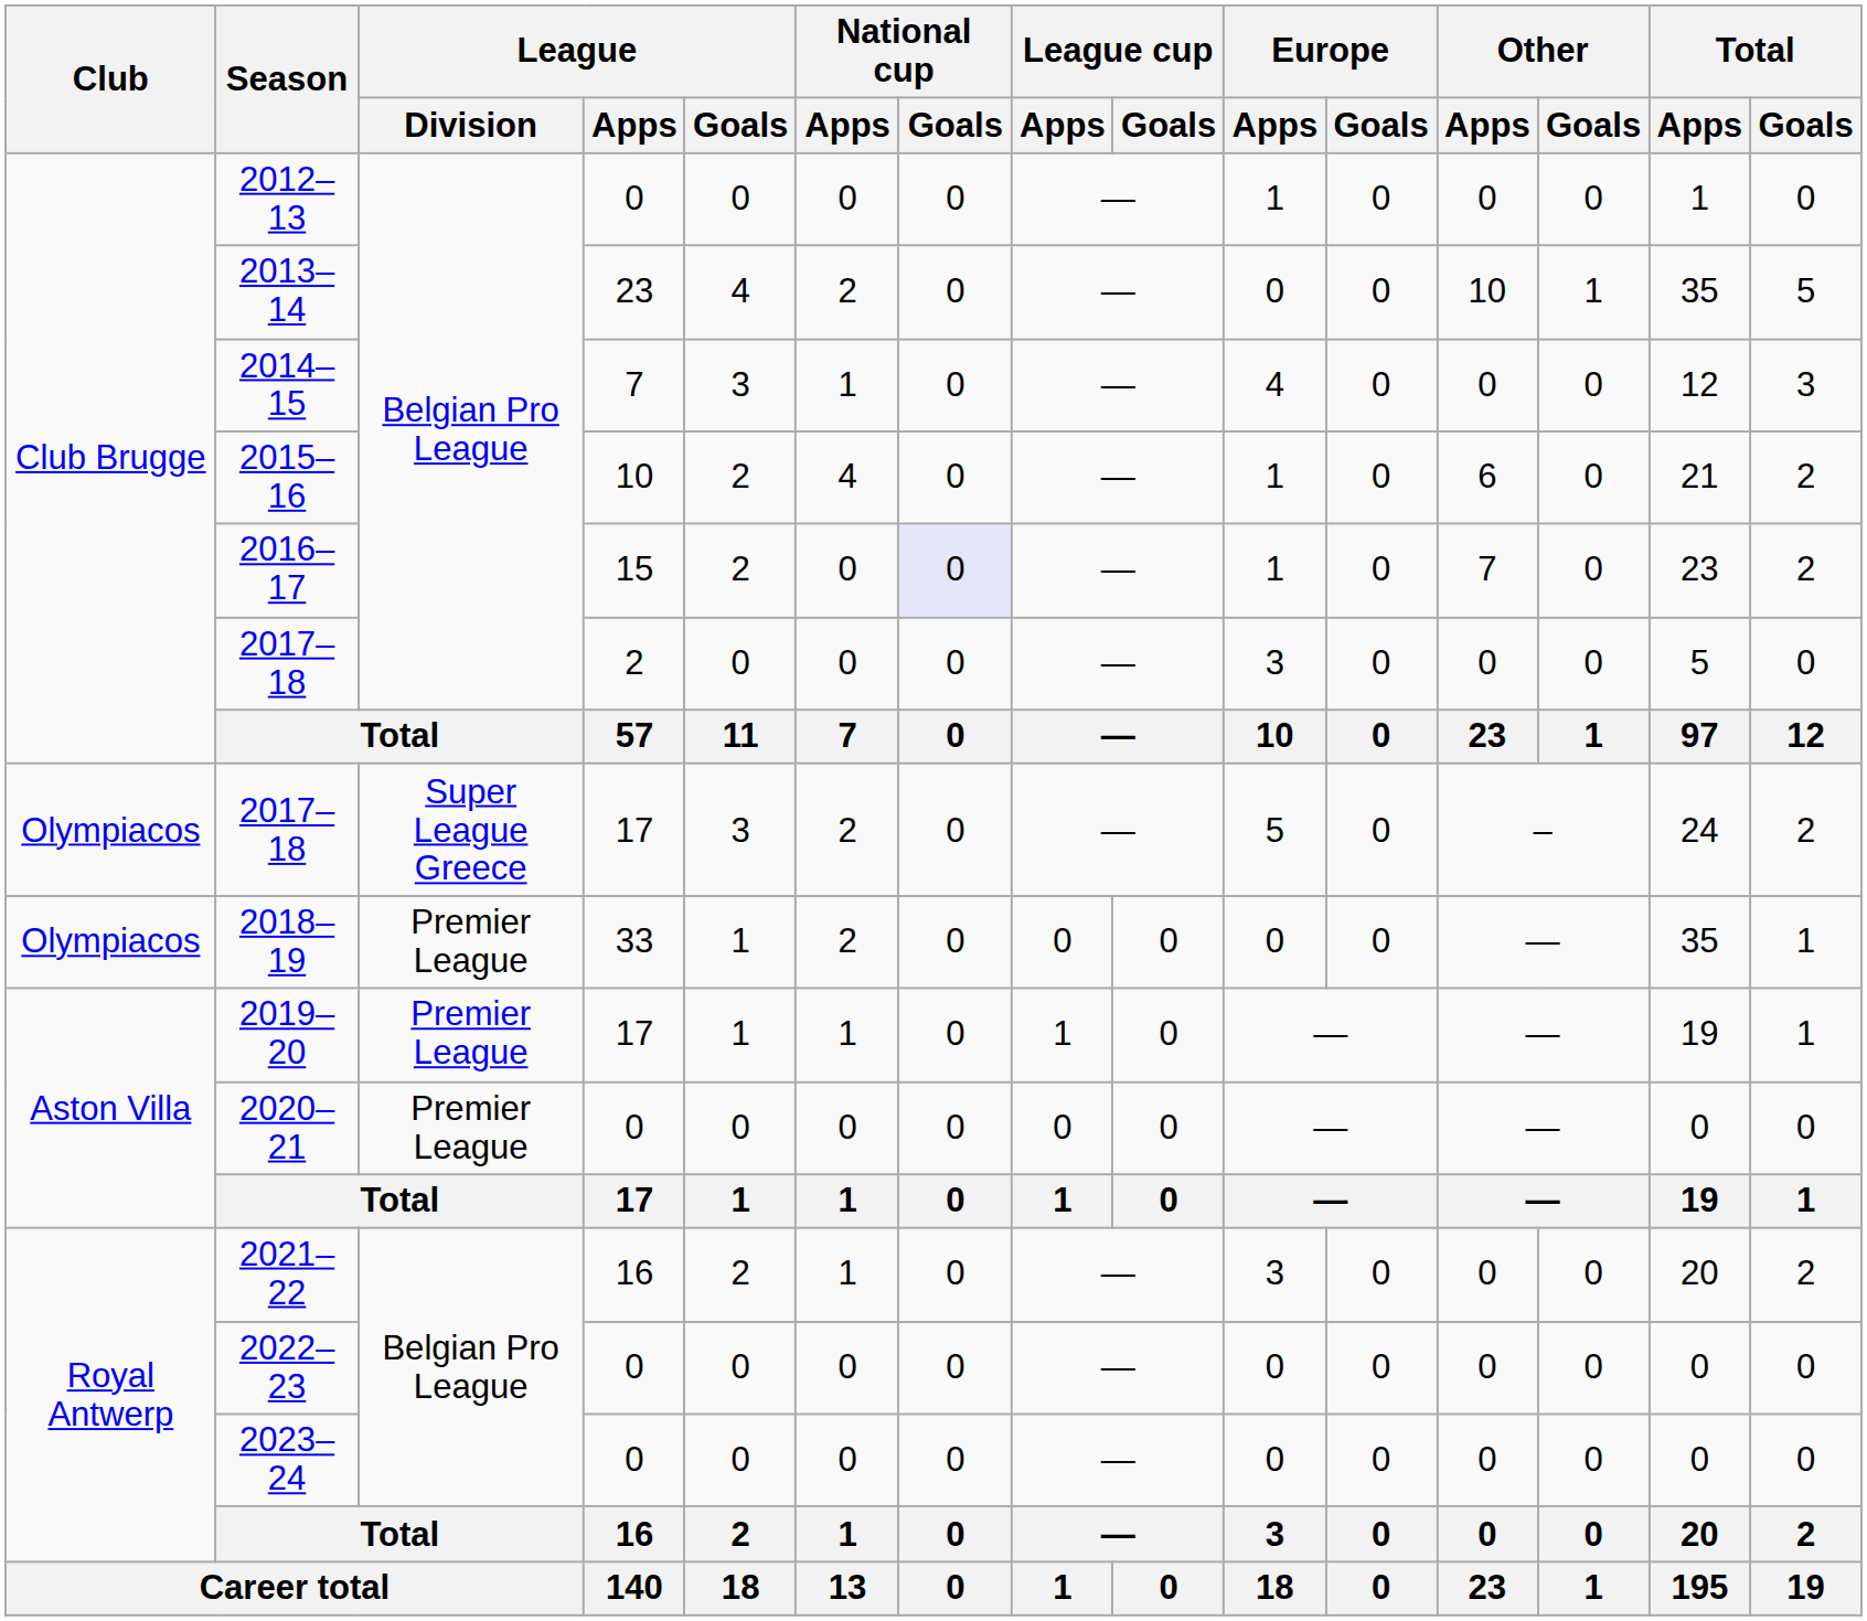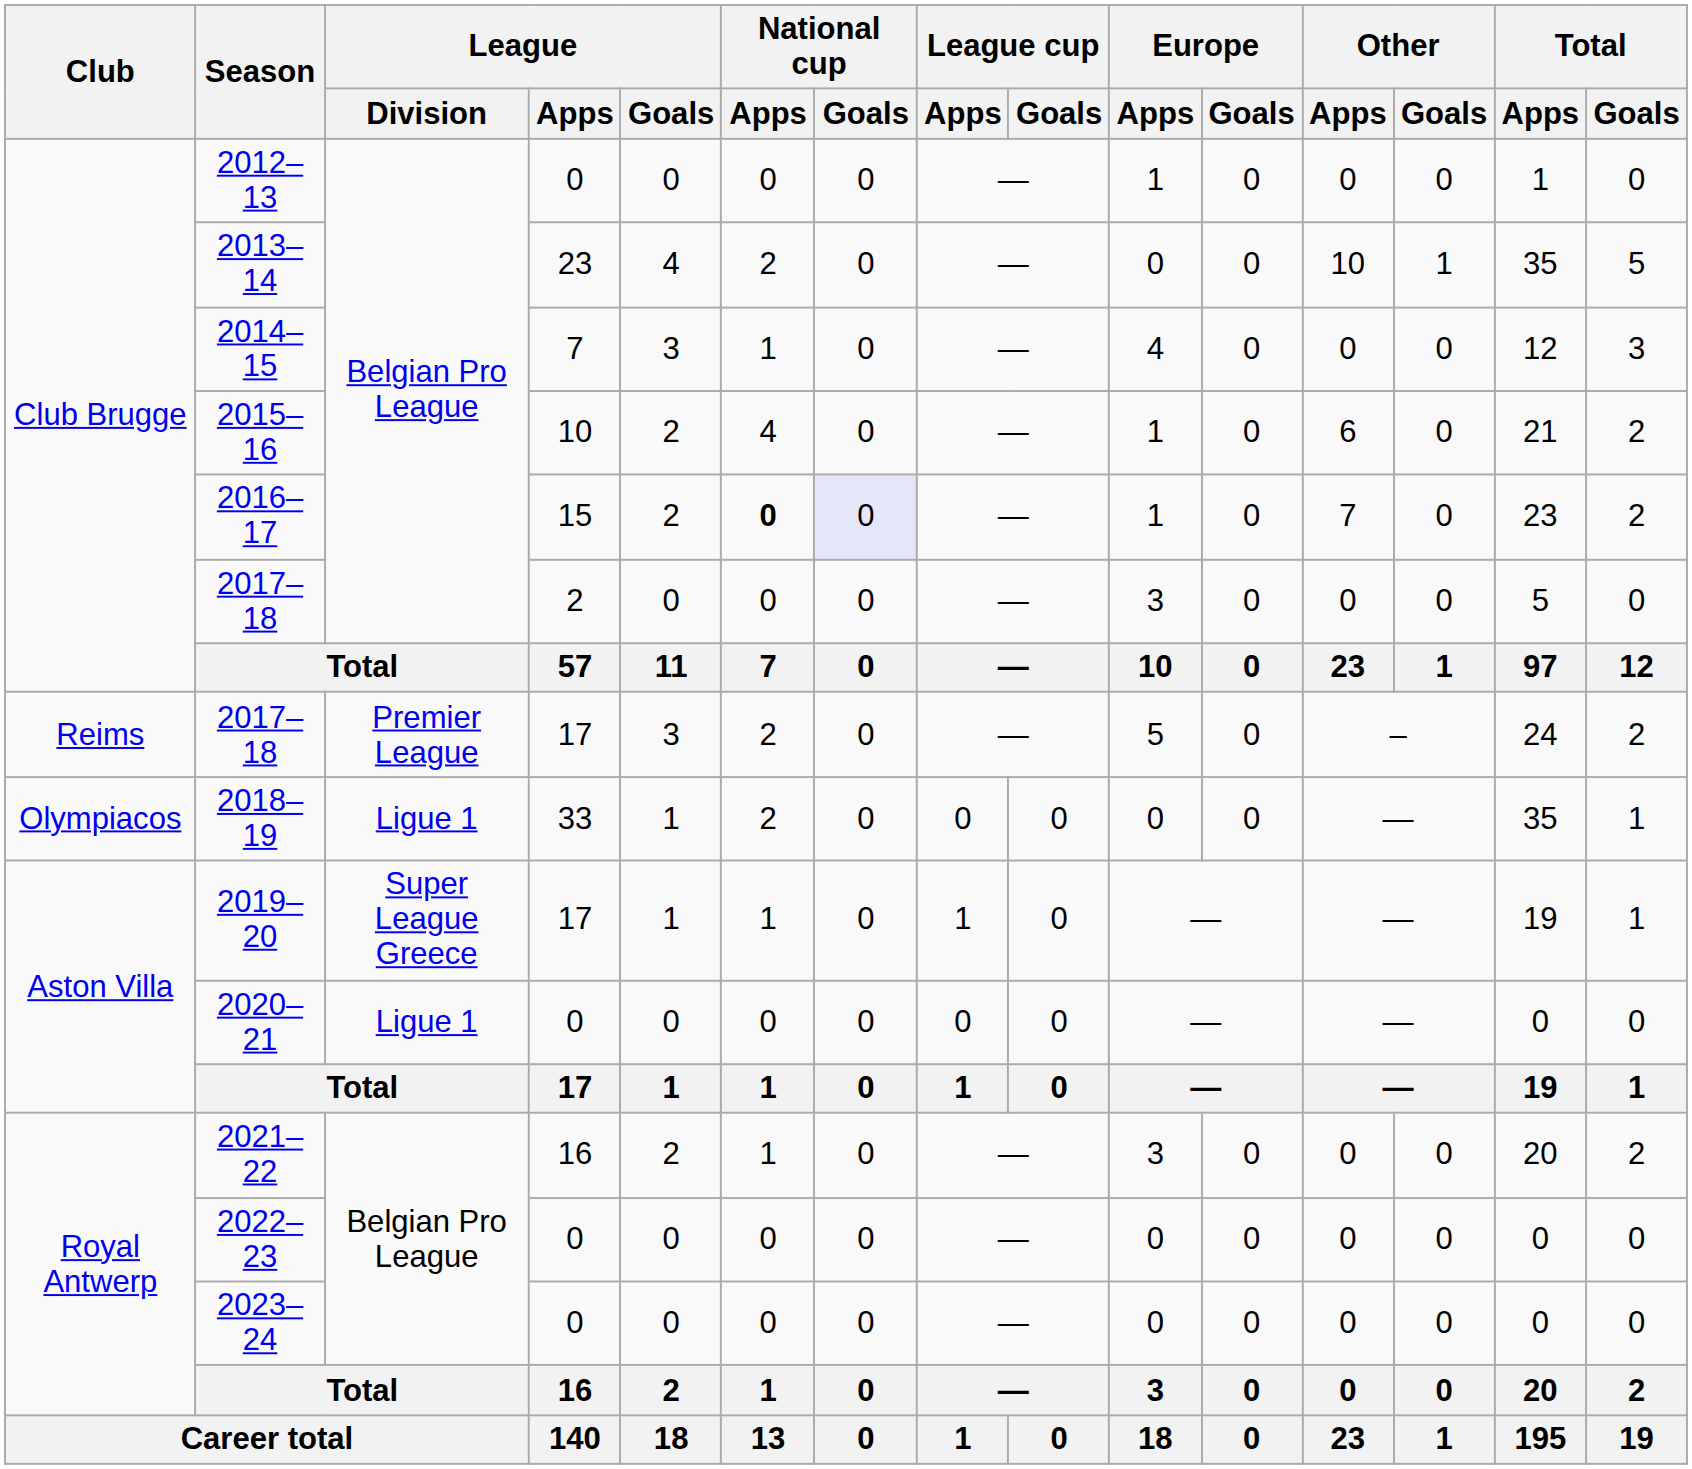2016–17 | National cup / Apps: normal -> bold
2017–18 / 17 | Club: Olympiacos -> Reims
2017–18 / 17 | League / Division: Super League Greece -> Premier League
2018–19 | League / Division: Premier League -> Ligue 1
2019–20 | League / Division: Premier League -> Super League Greece
2020–21 | League / Division: Premier League -> Ligue 1
